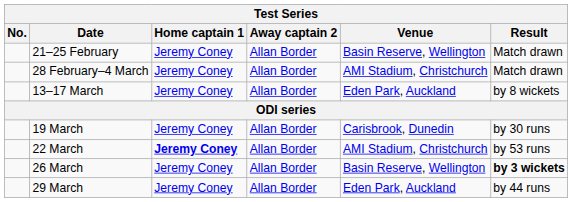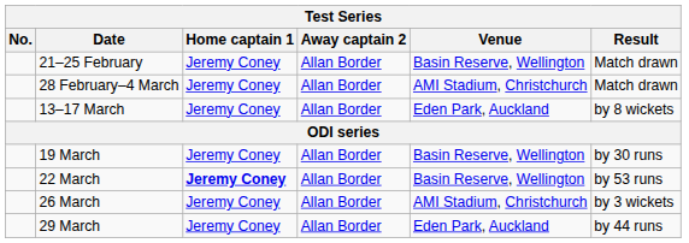19 March | Venue: Carisbrook, Dunedin -> Basin Reserve, Wellington
22 March | Venue: AMI Stadium, Christchurch -> Basin Reserve, Wellington
26 March | Venue: Basin Reserve, Wellington -> AMI Stadium, Christchurch
26 March | Result: bold -> normal
